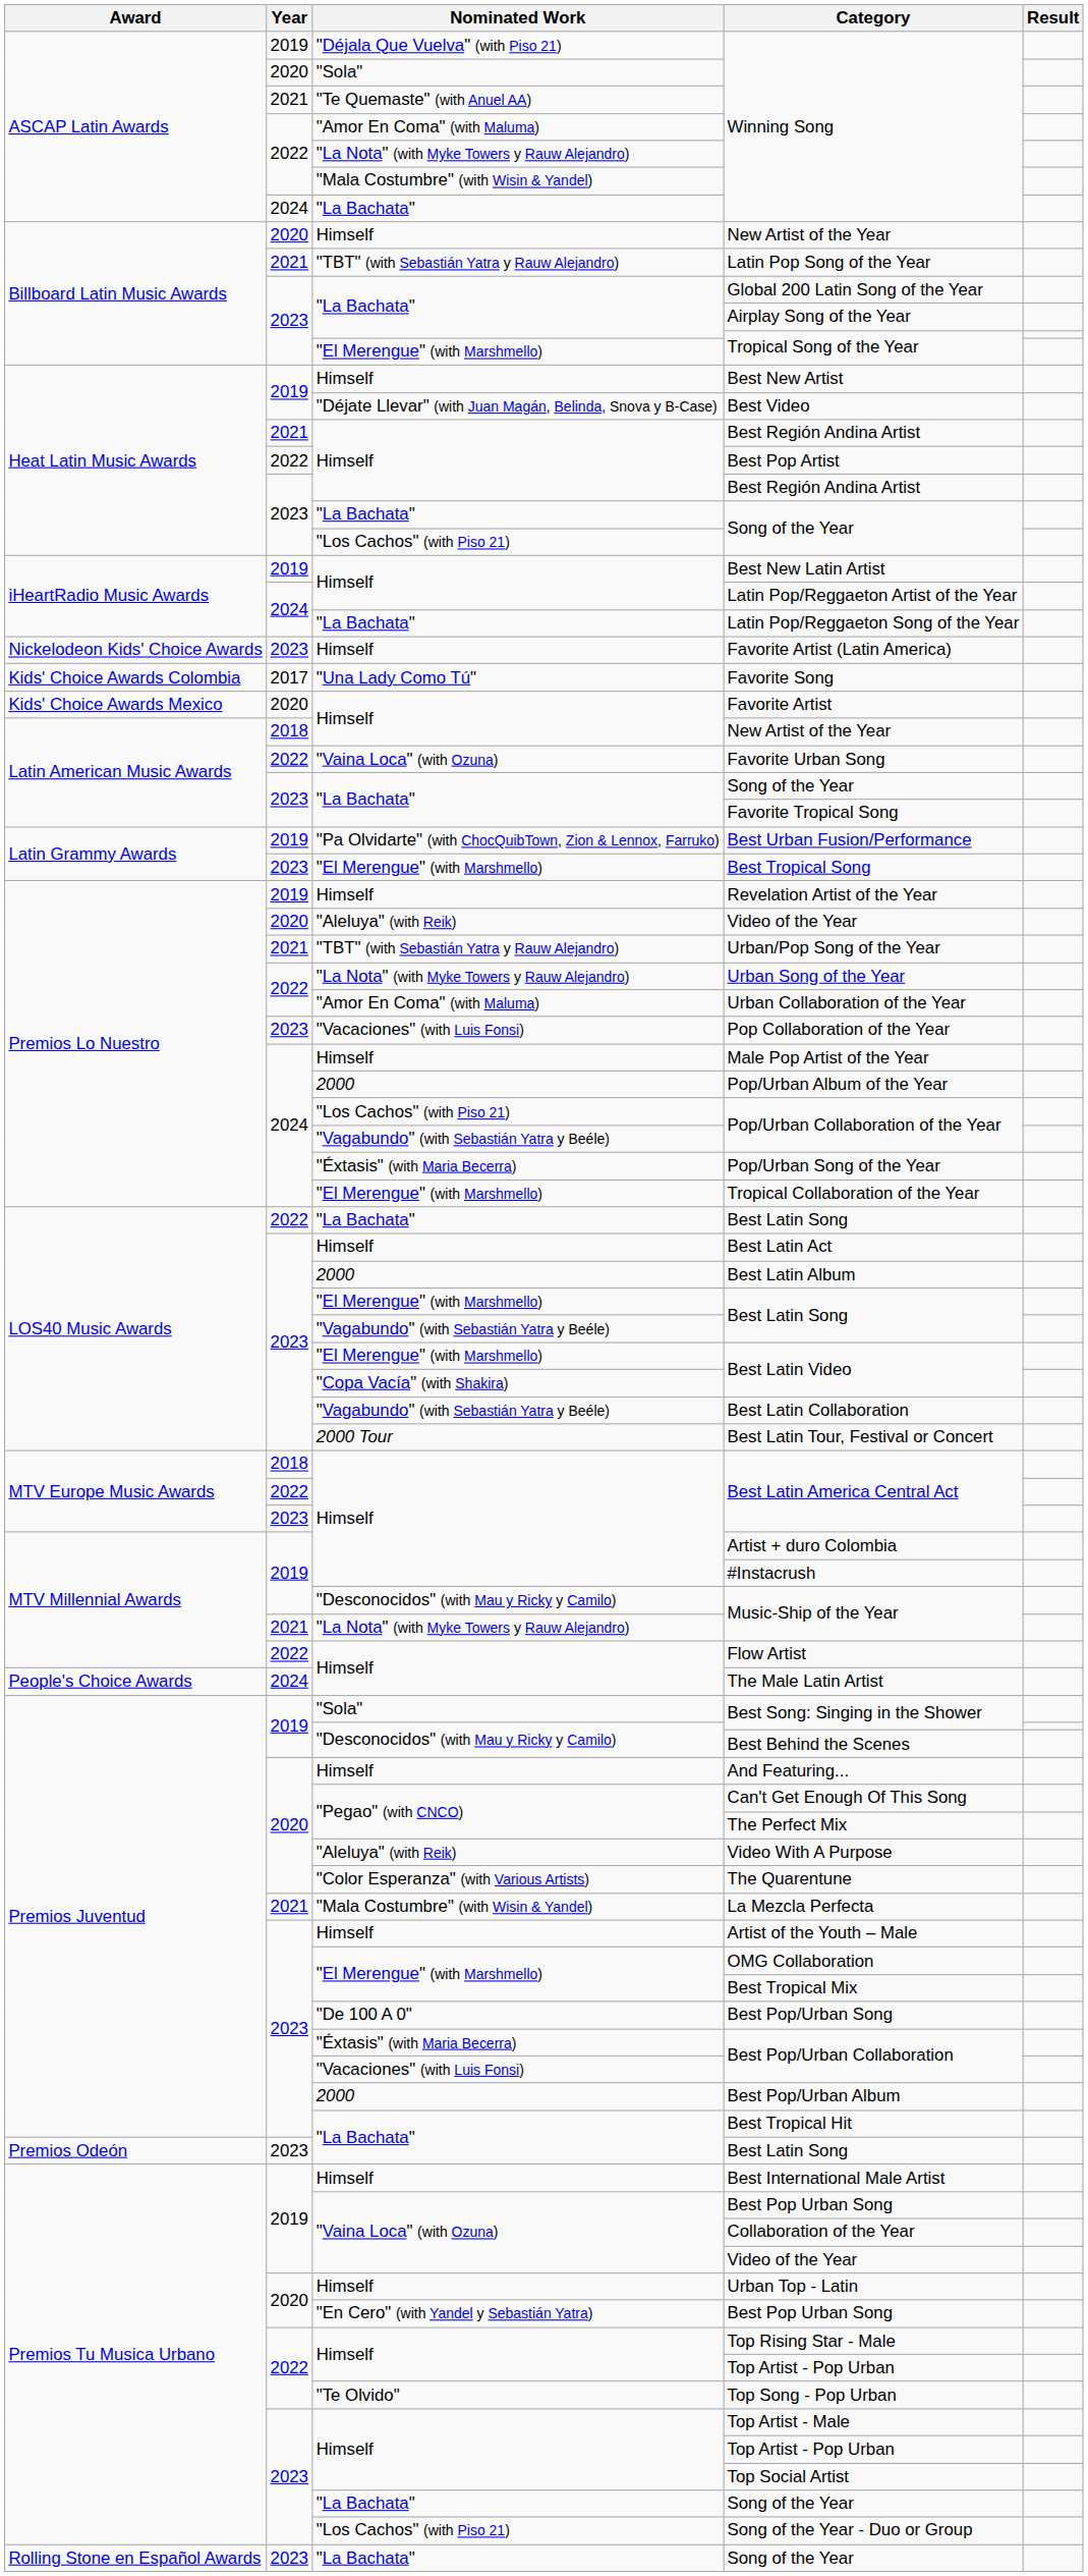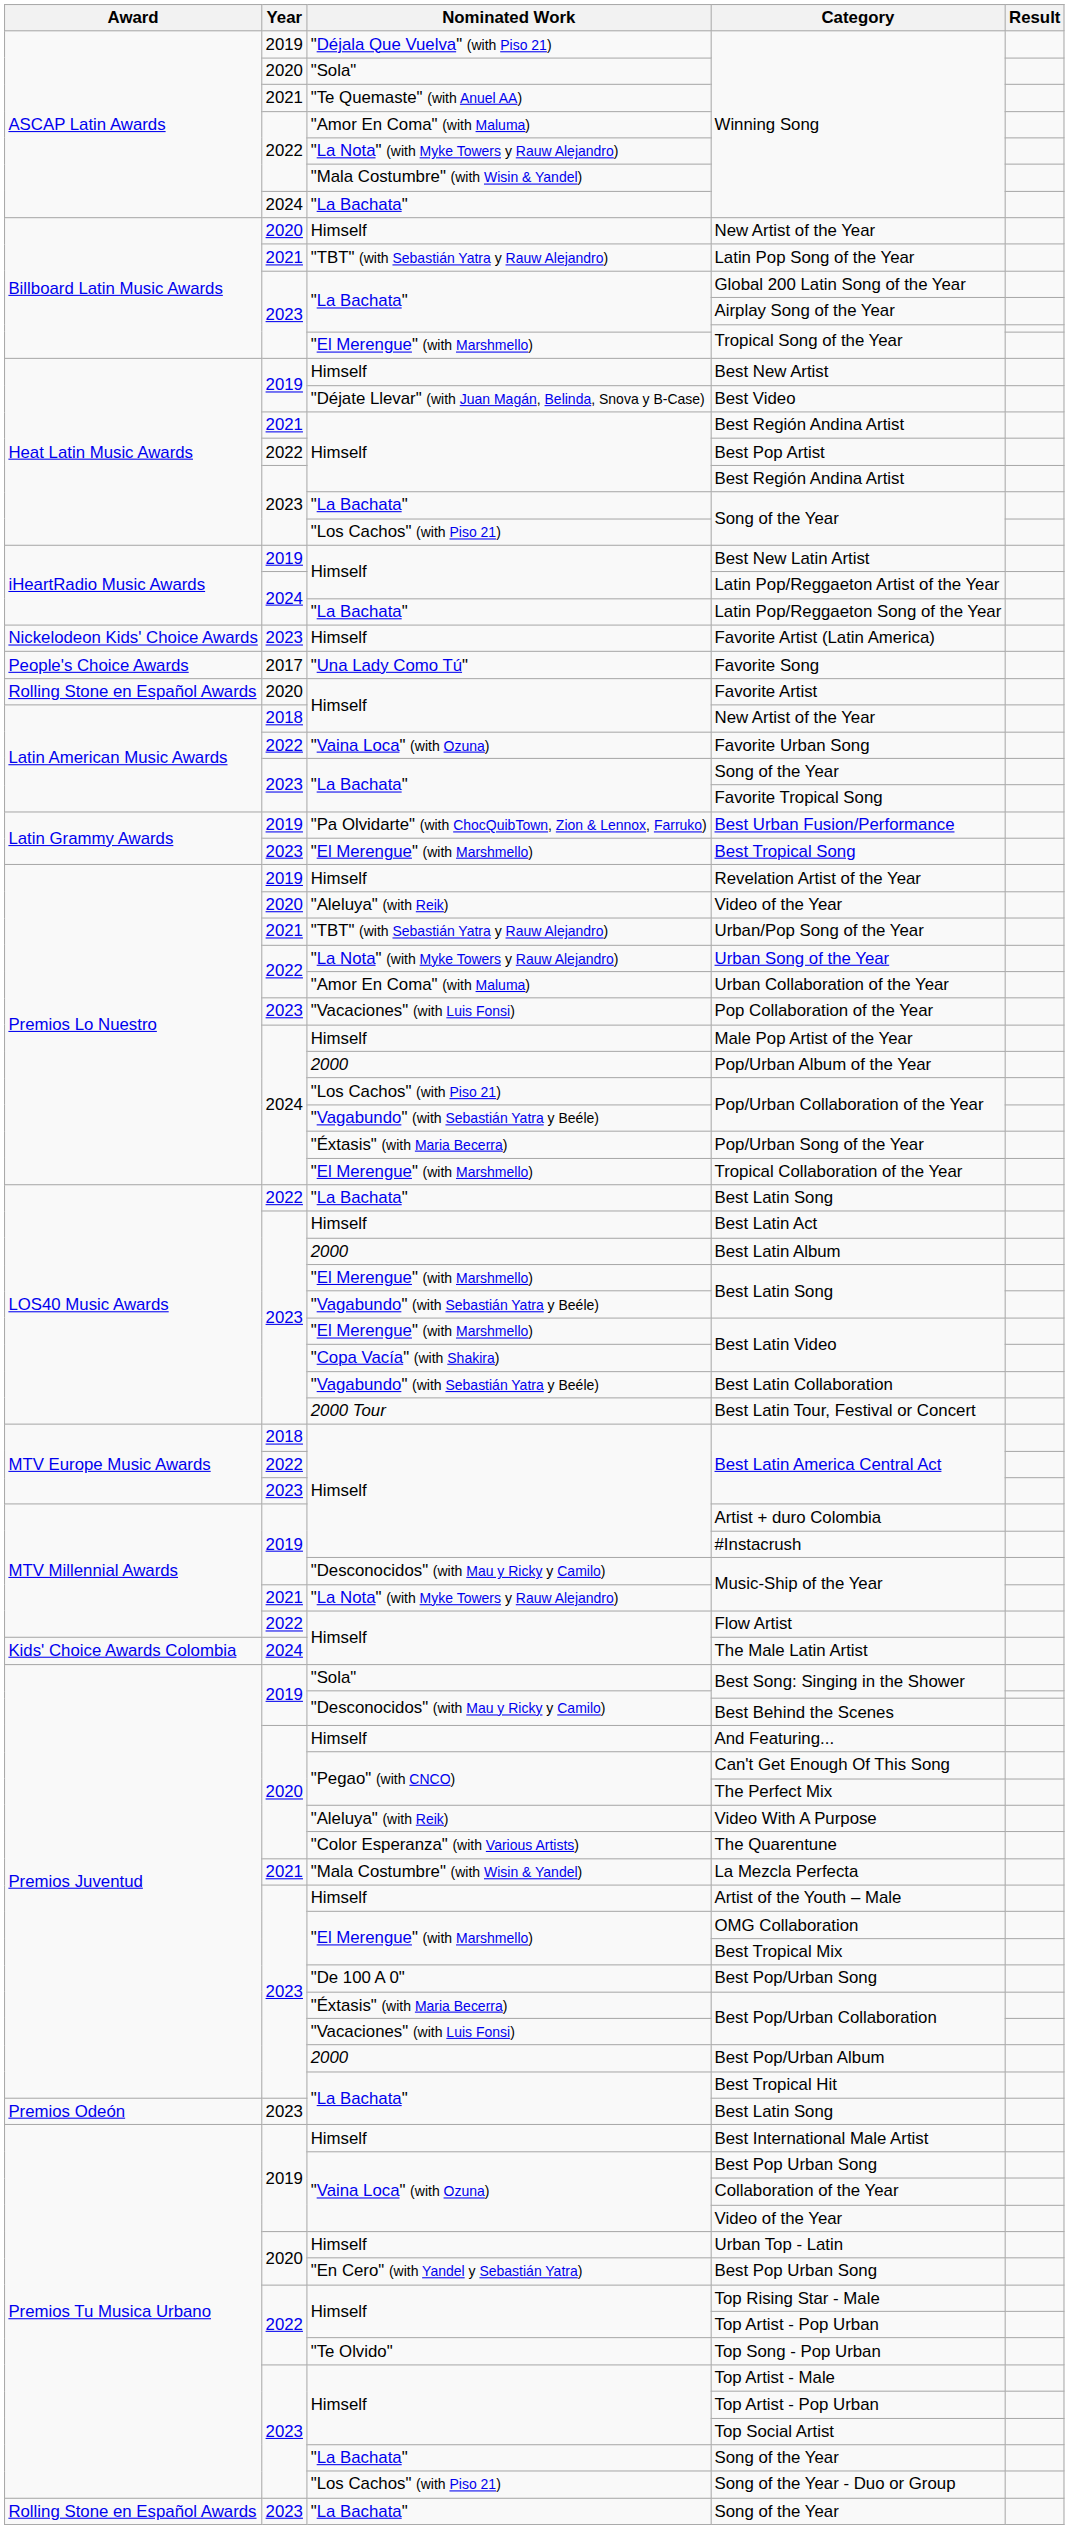Favorite Song | Award: Kids' Choice Awards Colombia -> People's Choice Awards
Favorite Artist | Award: Kids' Choice Awards Mexico -> Rolling Stone en Español Awards
The Male Latin Artist | Award: People's Choice Awards -> Kids' Choice Awards Colombia
